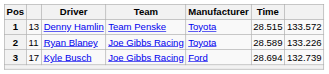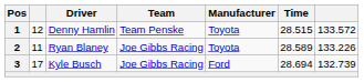1 | column 2: 13 -> 12
